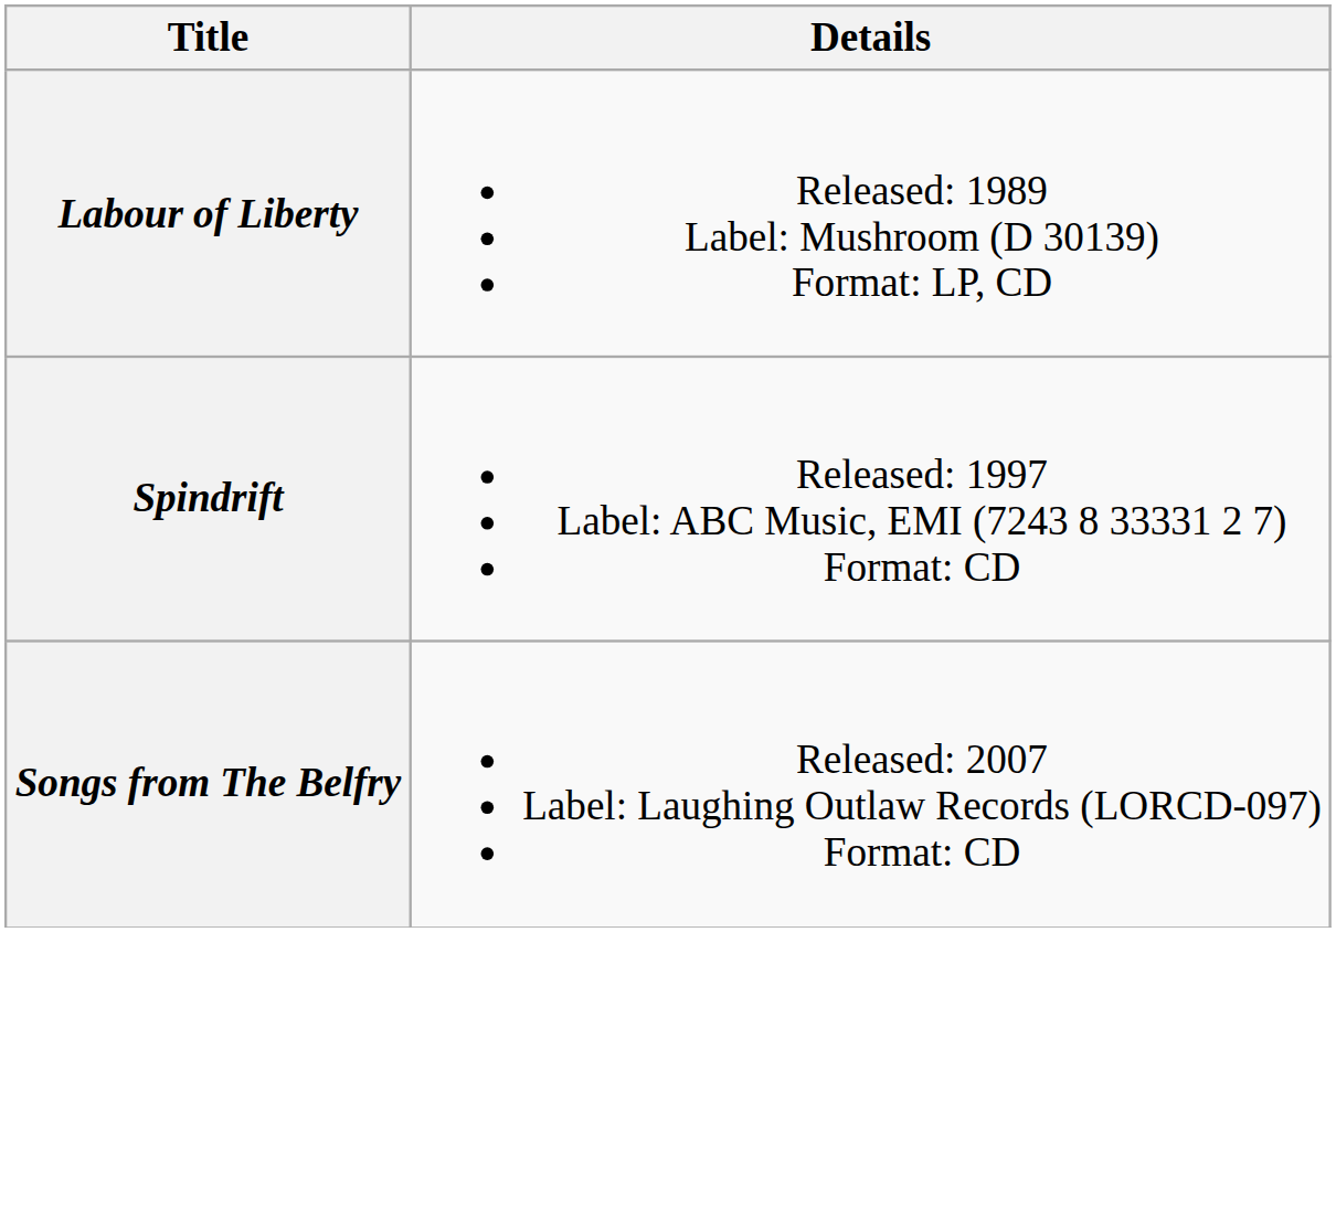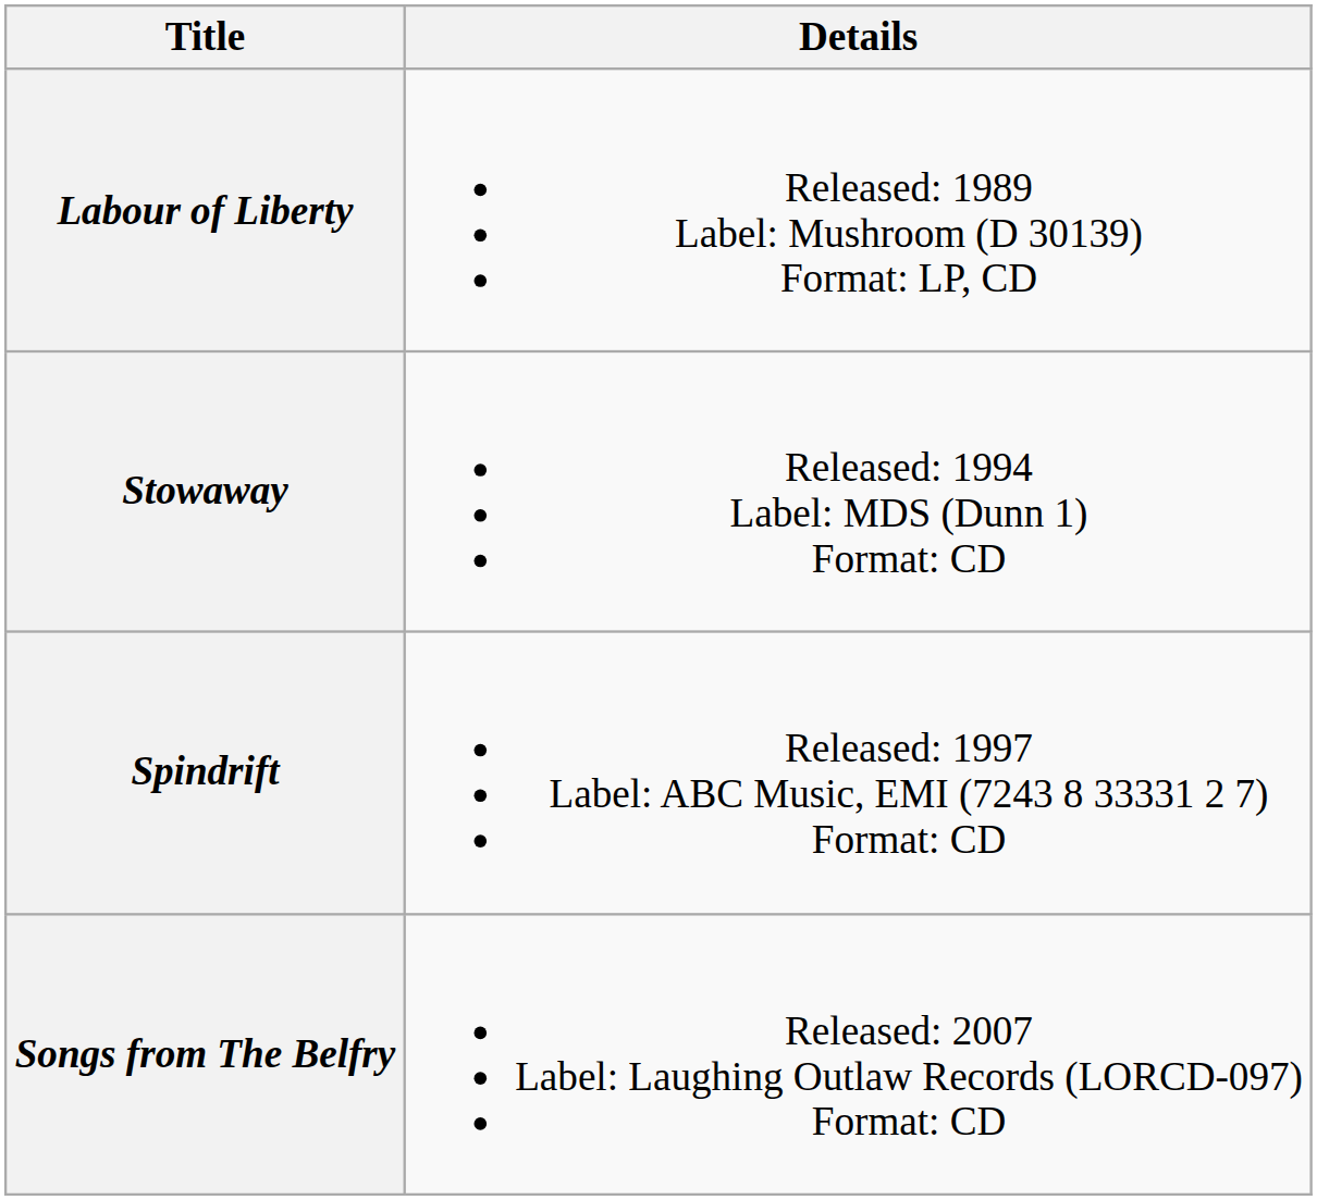+ row: Stowaway | Released: 1994 Label: MDS (Dunn 1) Format: CD
